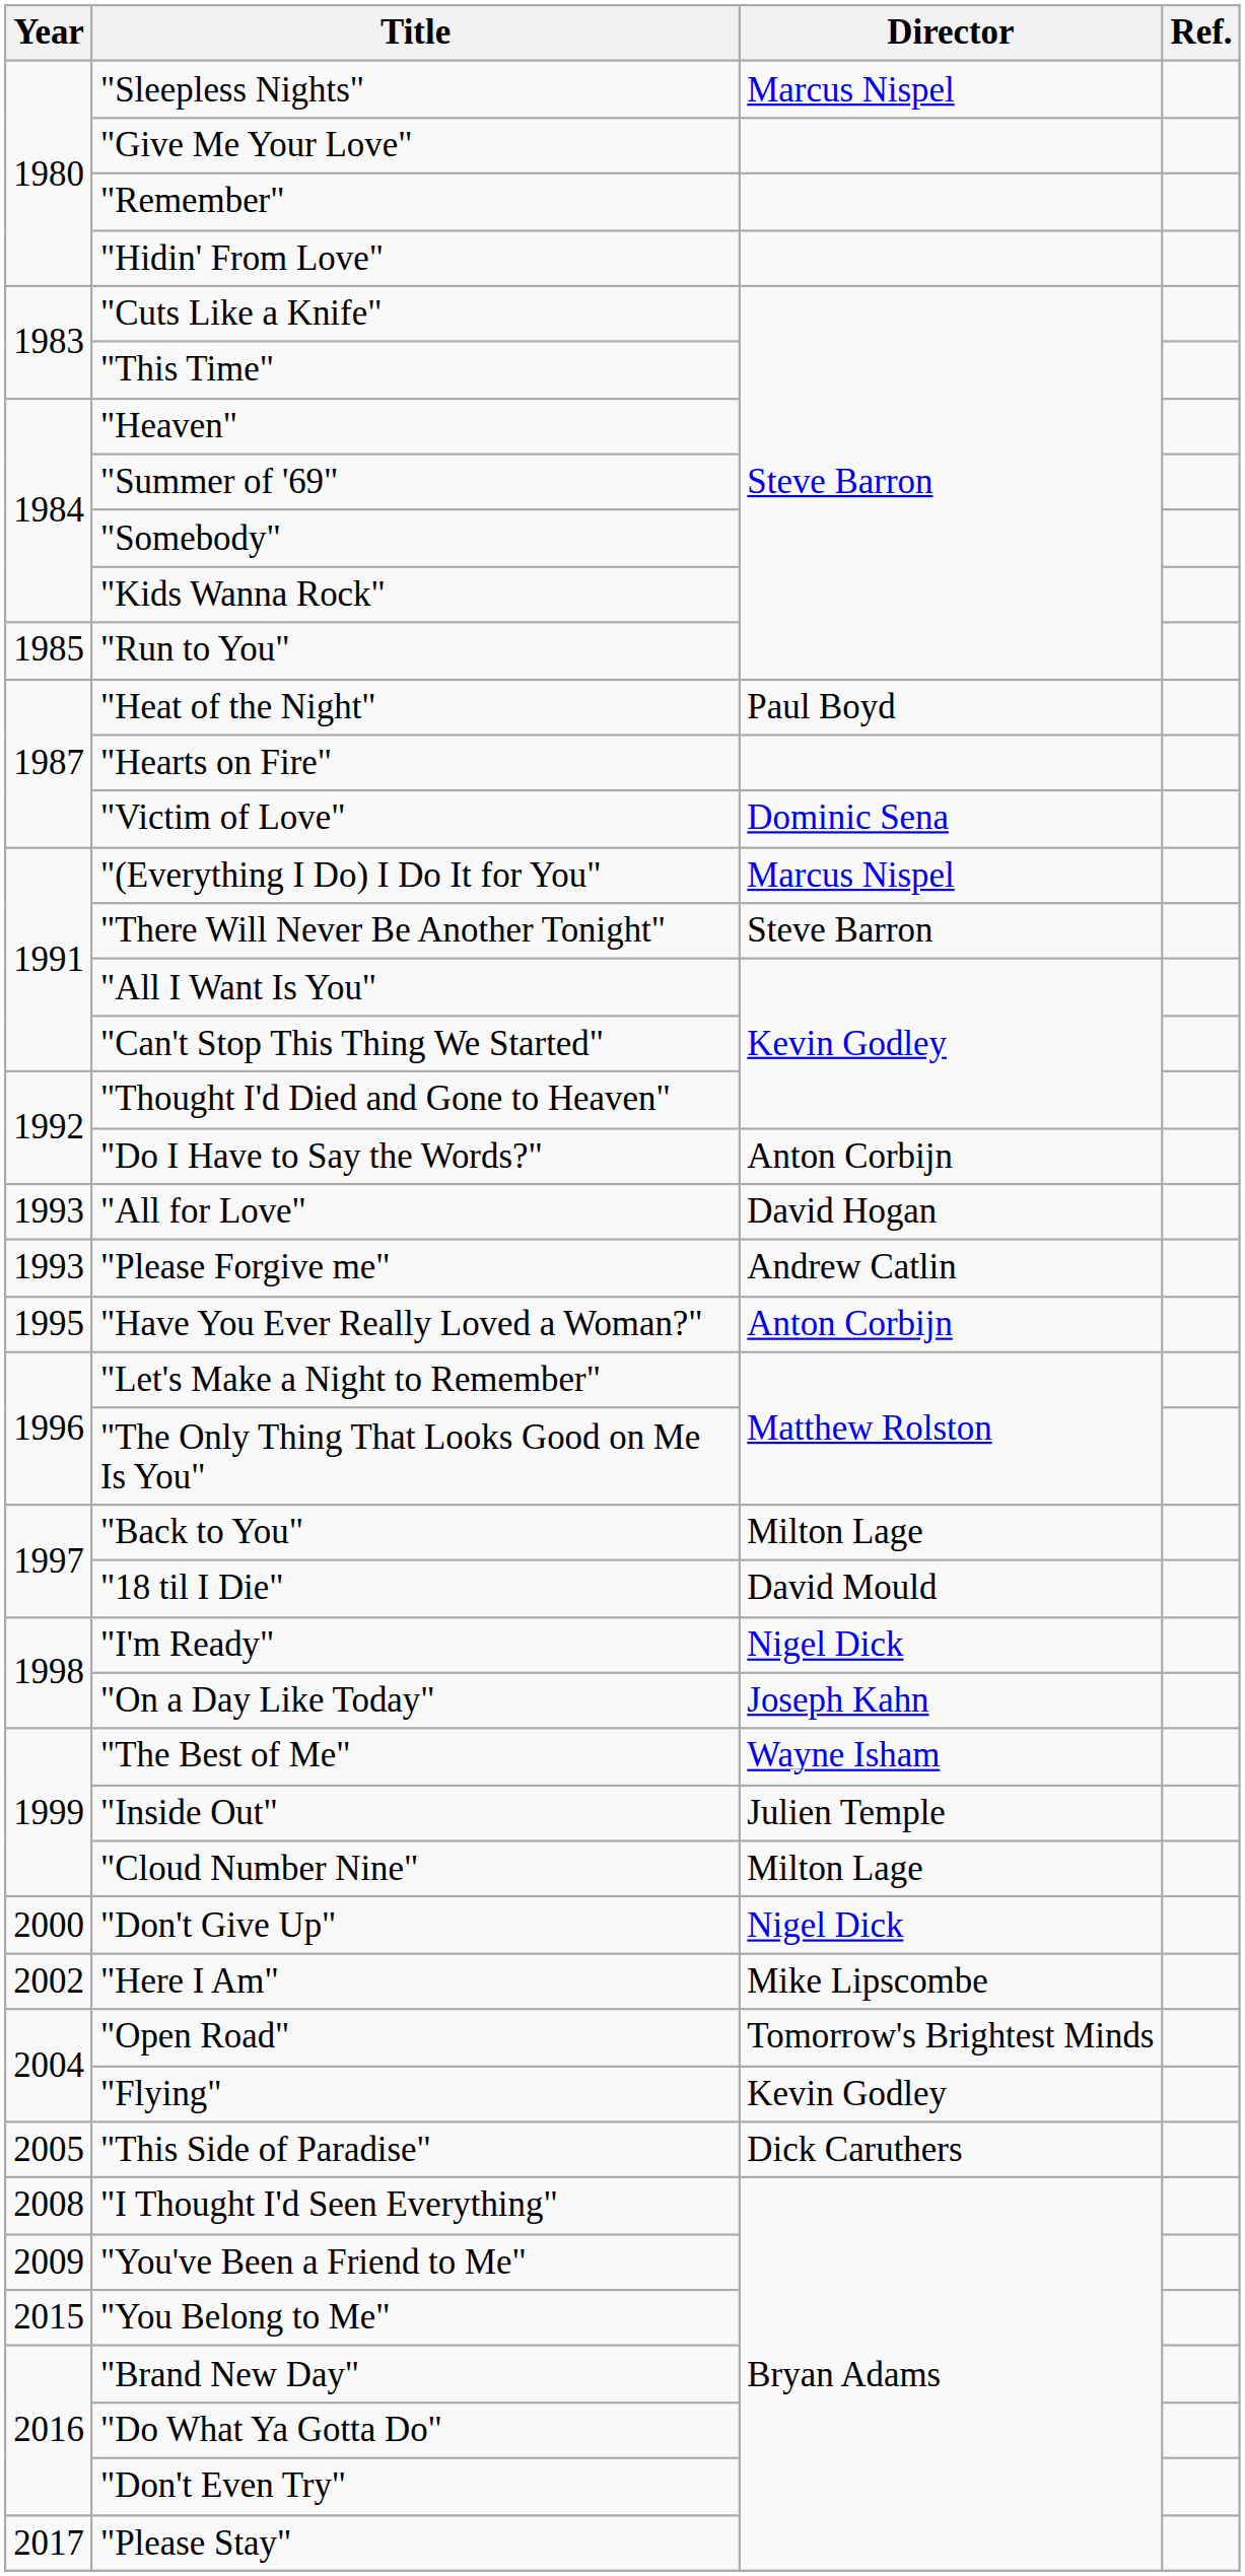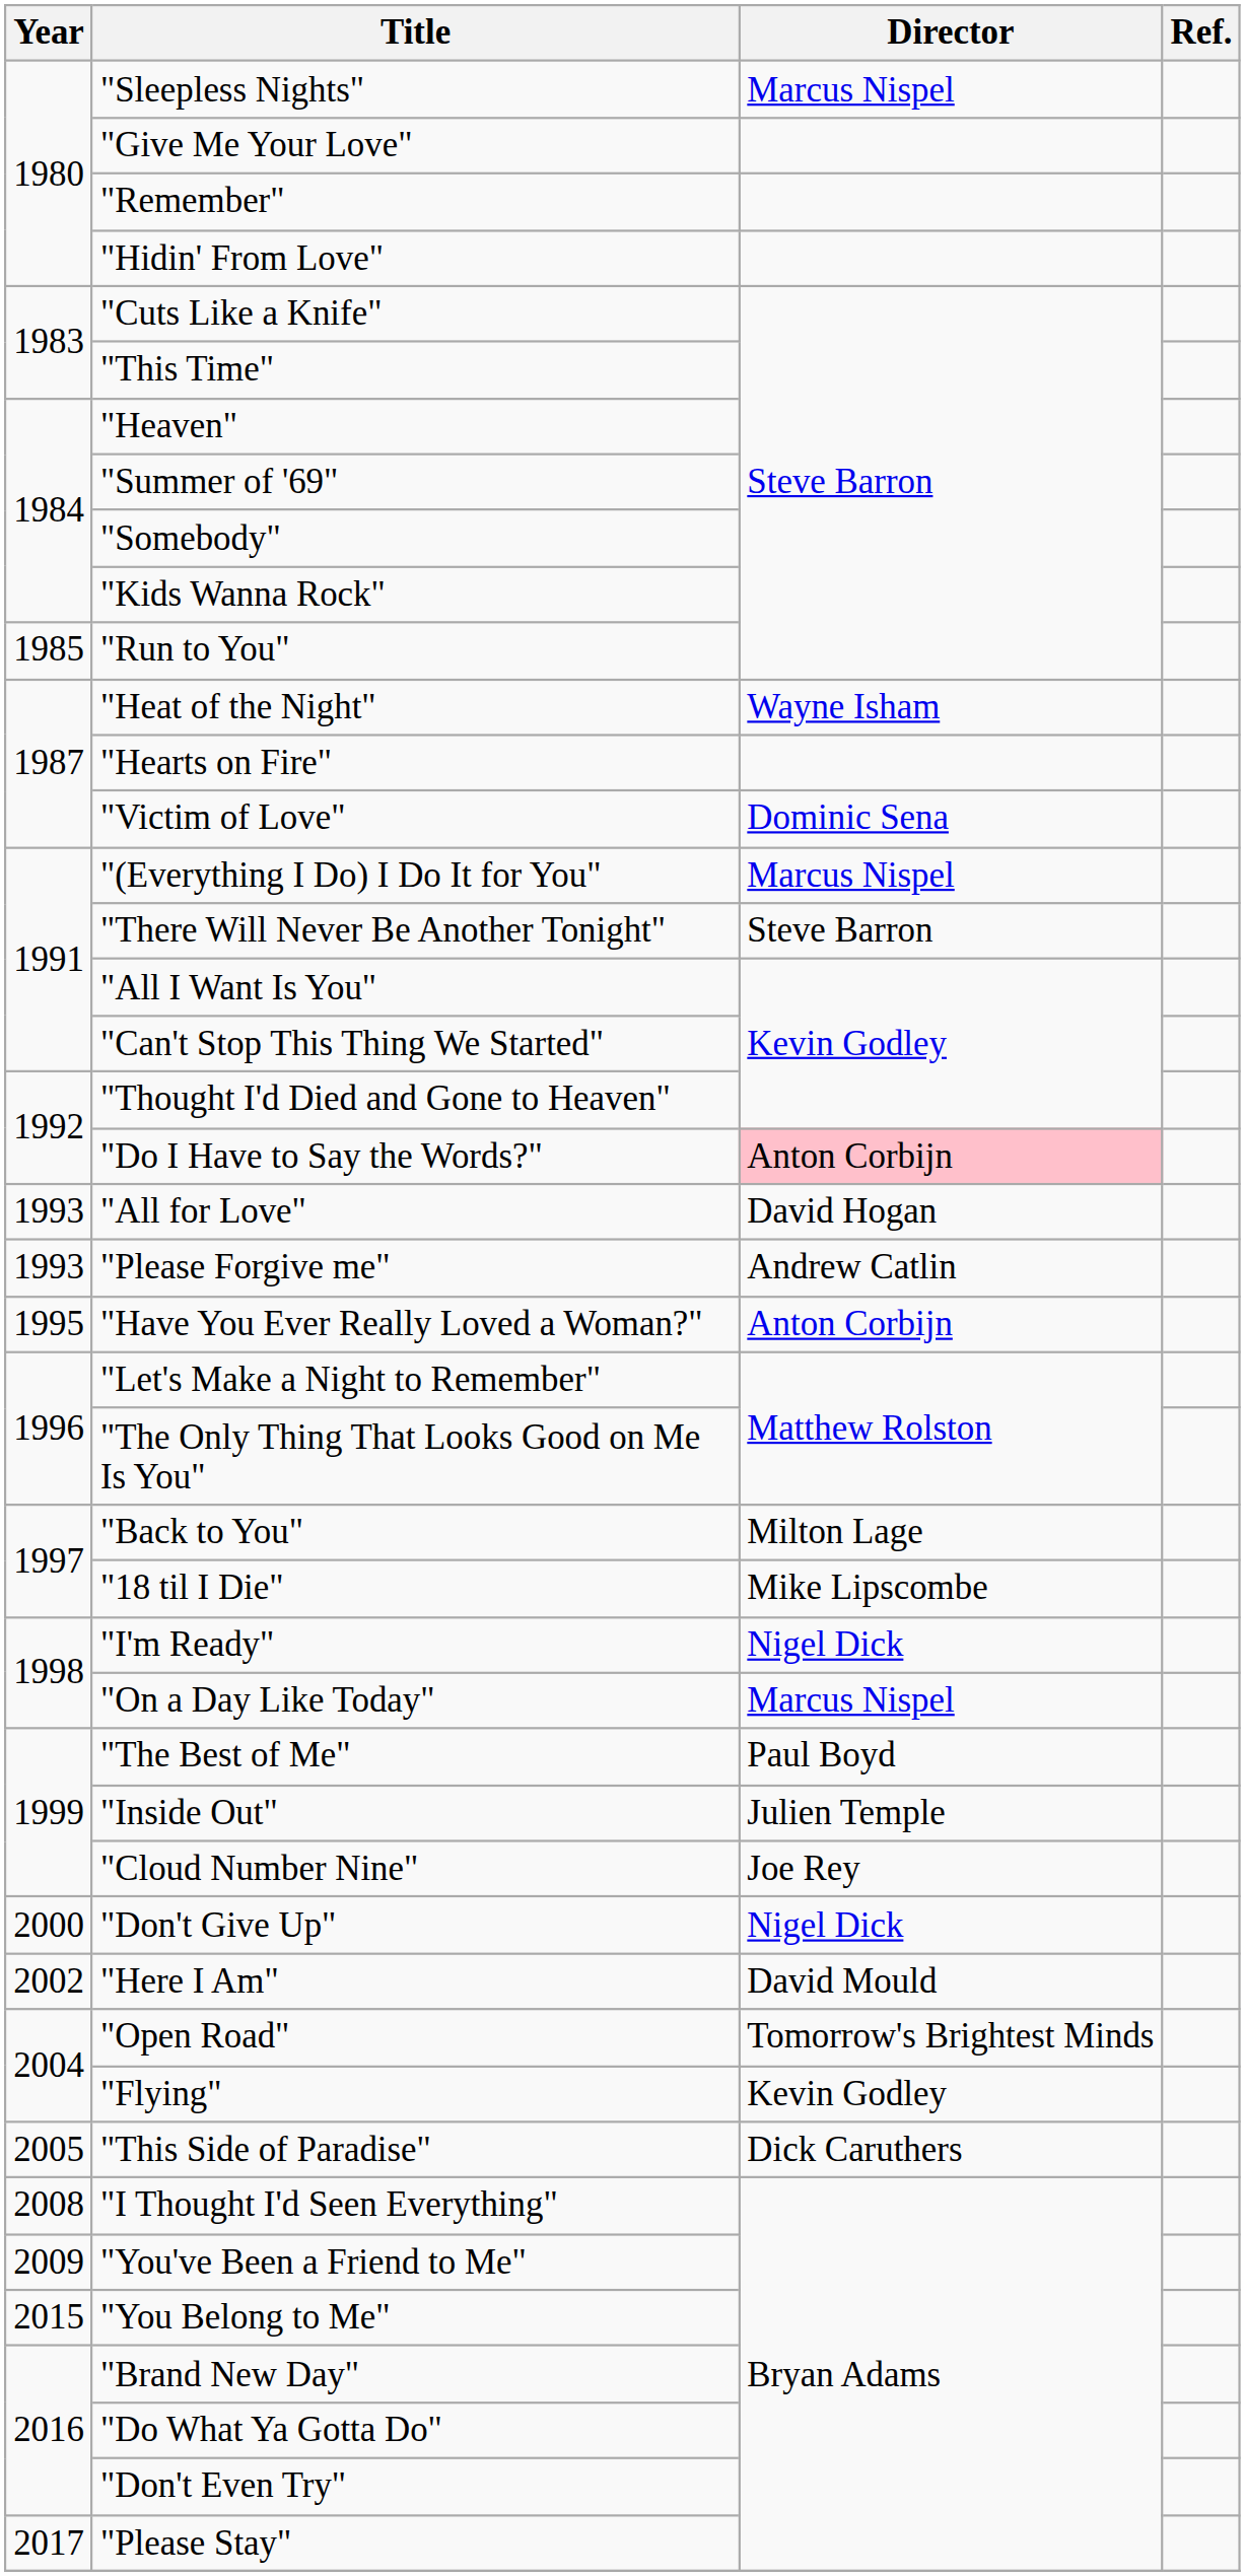"Heat of the Night" | Director: Paul Boyd -> Wayne Isham
"Do I Have to Say the Words?" | Director: no background -> pink background
"18 til I Die" | Director: David Mould -> Mike Lipscombe
"On a Day Like Today" | Director: Joseph Kahn -> Marcus Nispel
"The Best of Me" | Director: Wayne Isham -> Paul Boyd
"Cloud Number Nine" | Director: Milton Lage -> Joe Rey
"Here I Am" | Director: Mike Lipscombe -> David Mould
